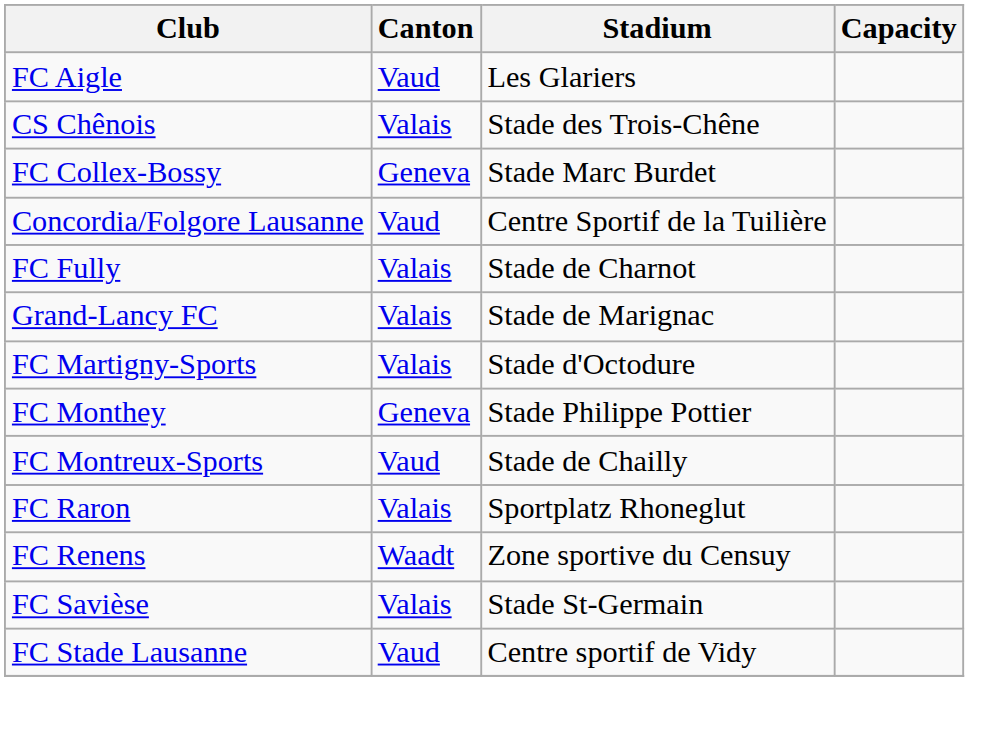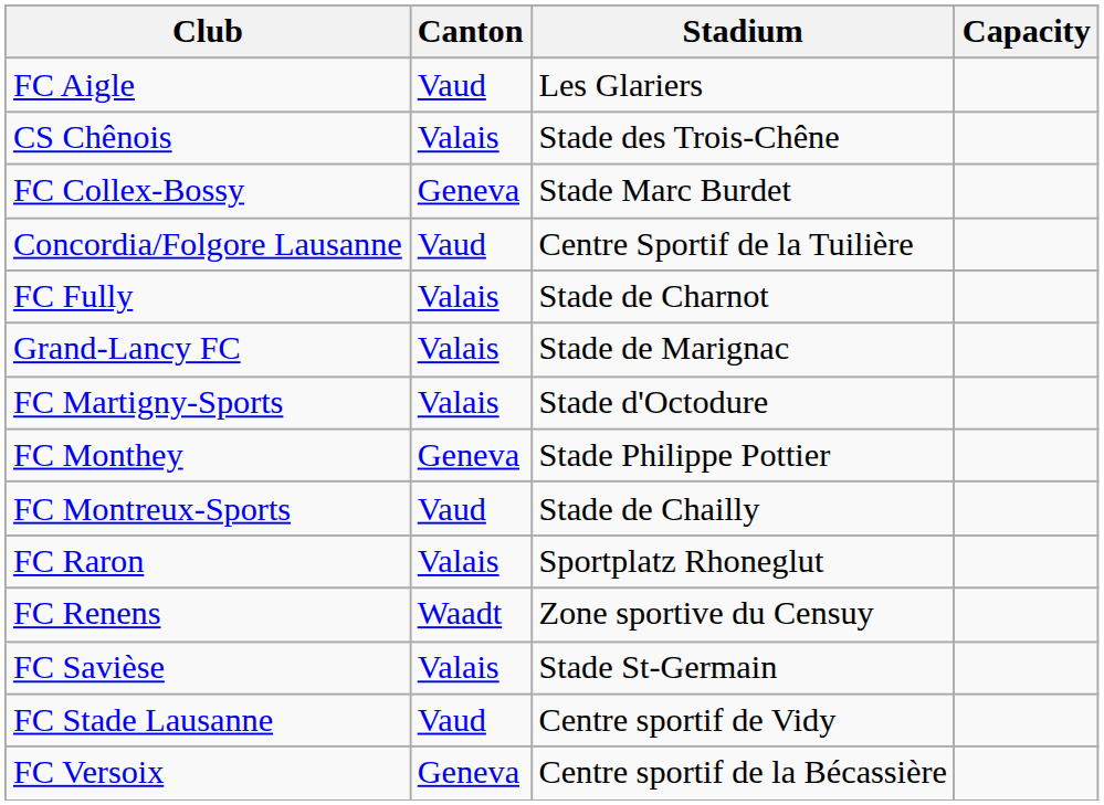+ row: FC Versoix | Geneva | Centre sportif de la Bécassière
